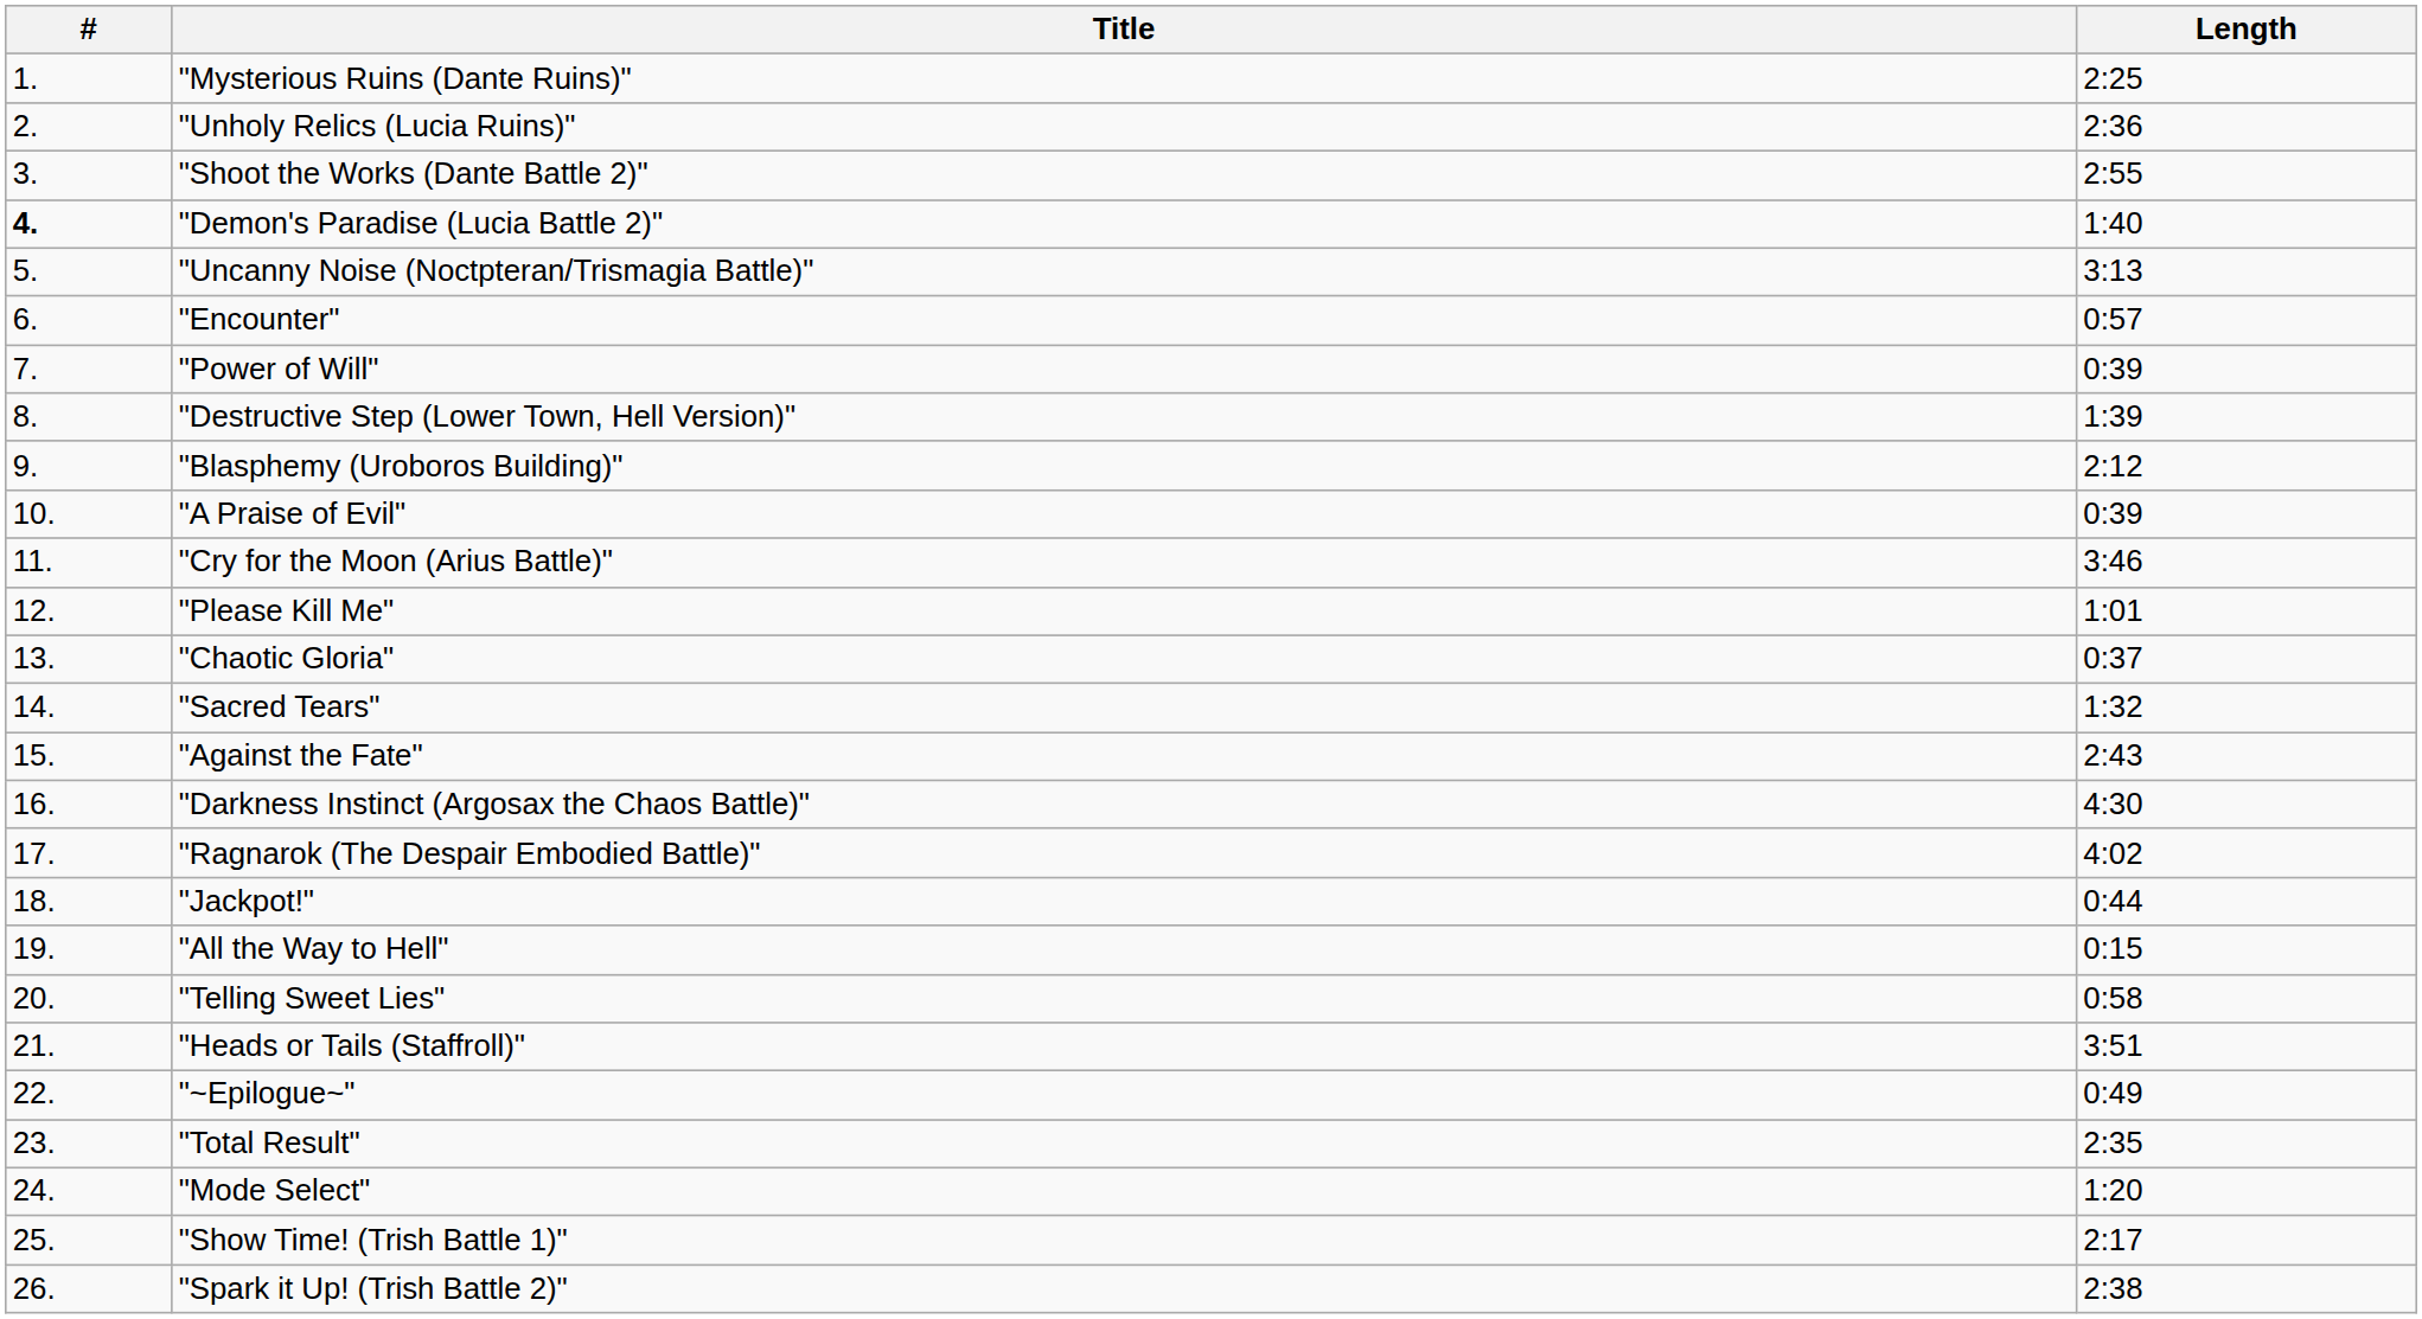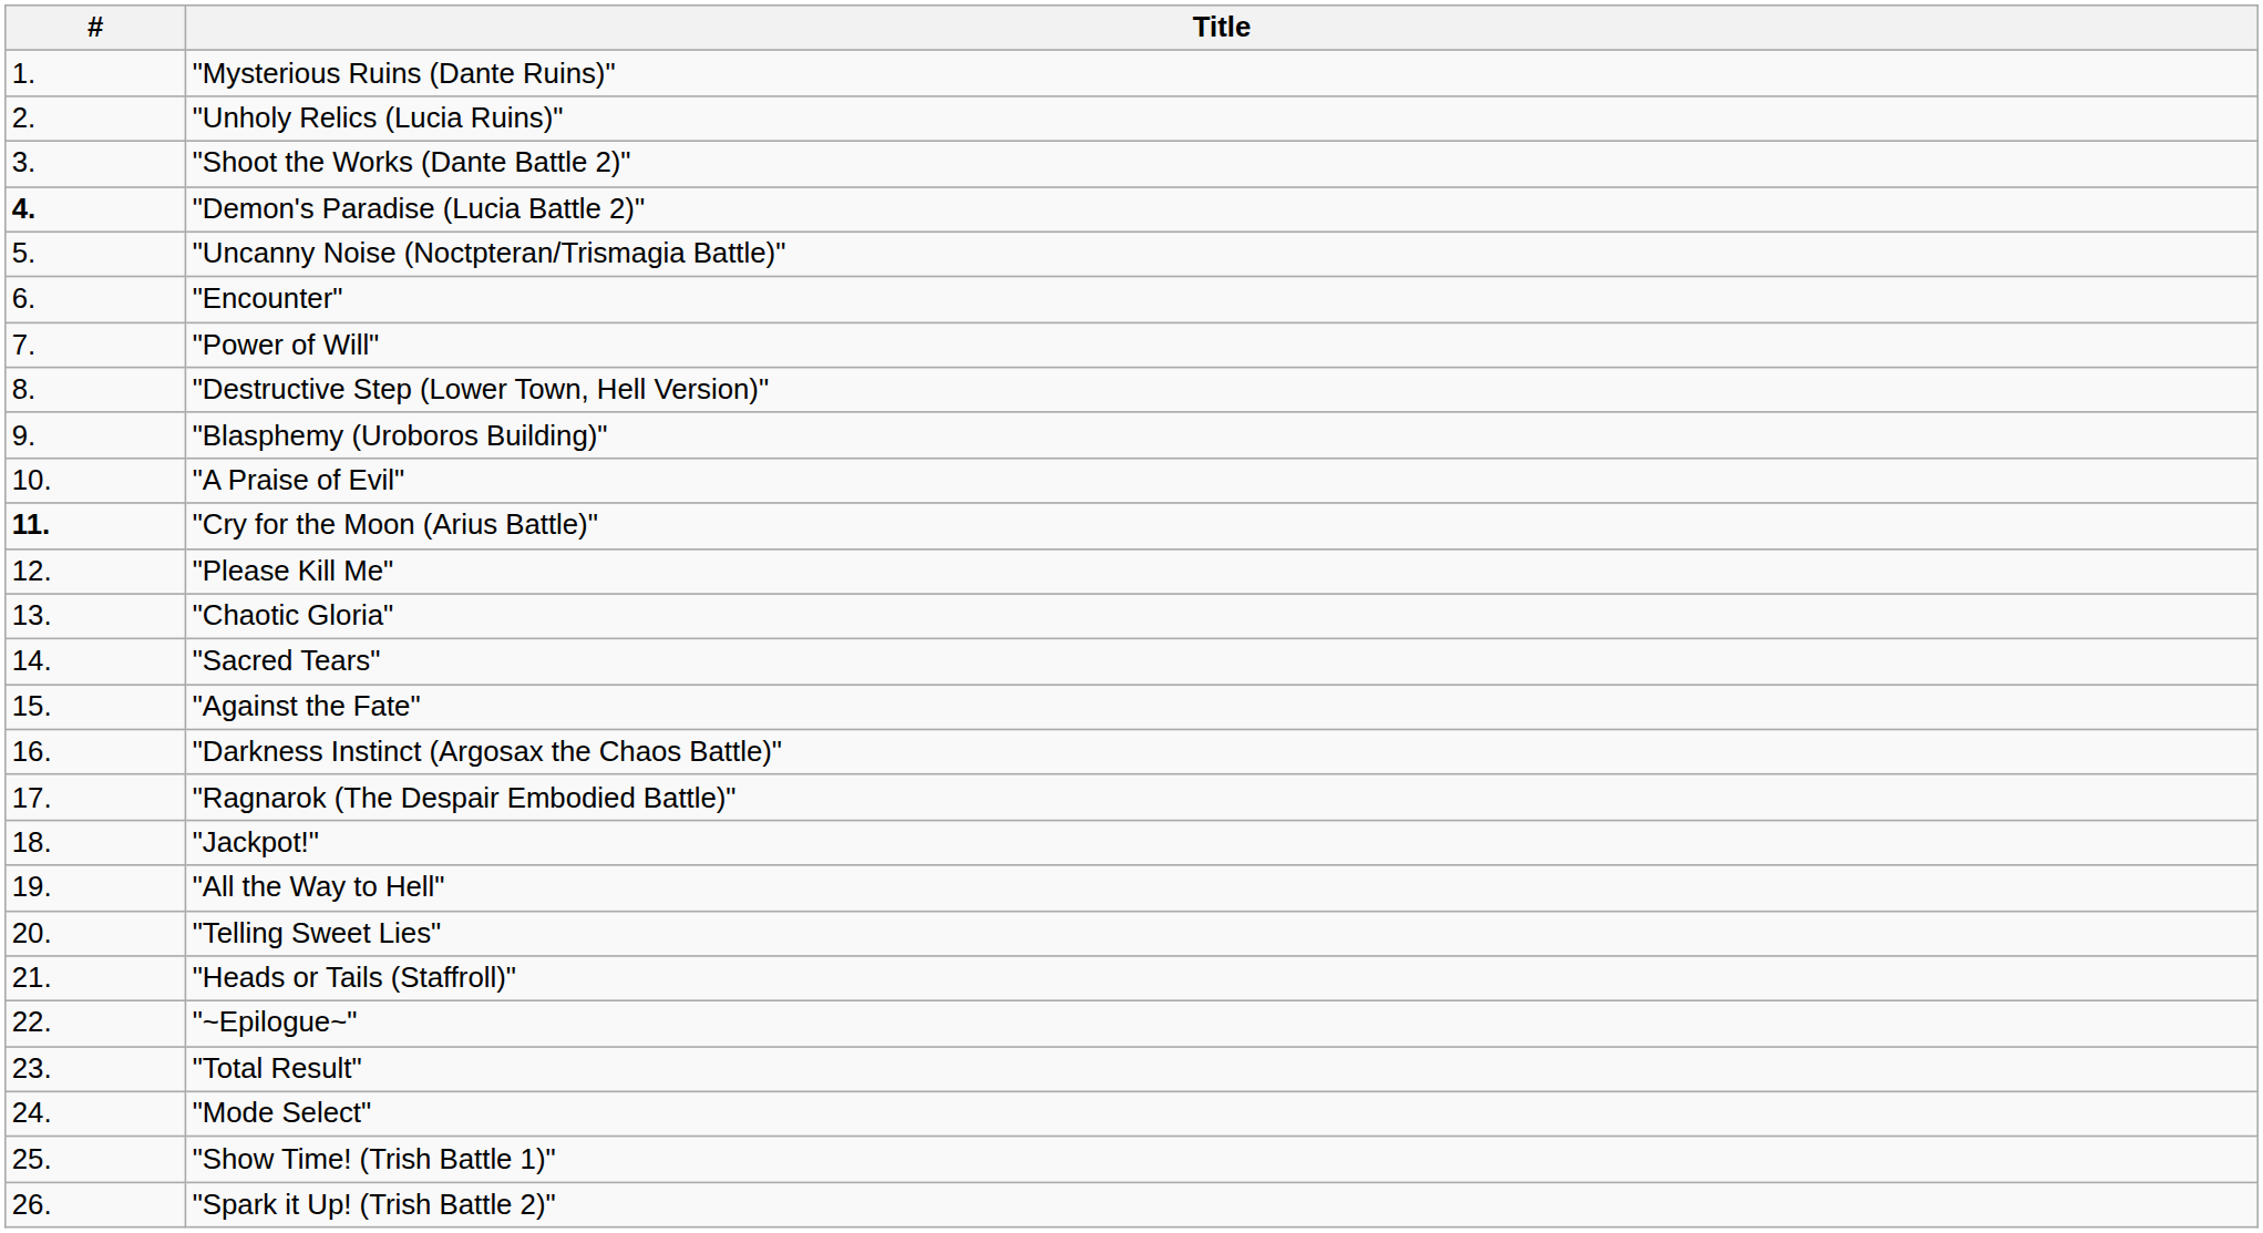- column: Length | 2:25 | 2:36 | 2:55 | 1:40 | 3:13 | 0:57 | 0:39 | 1:39 | 2:12 | 0:39 | 3:46 | 1:01 | 0:37 | 1:32 | 2:43 | 4:30 | 4:02 | 0:44 | 0:15 | 0:58 | 3:51 | 0:49 | 2:35 | 1:20 | 2:17 | 2:38
"Cry for the Moon (Arius Battle)" | #: normal -> bold
